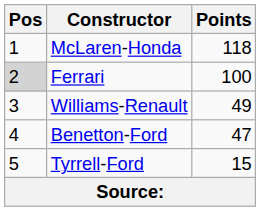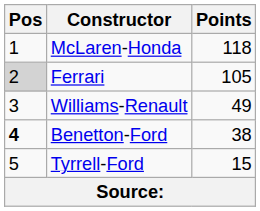Ferrari | Points: 100 -> 105
Benetton-Ford | Pos: normal -> bold
Benetton-Ford | Points: 47 -> 38
